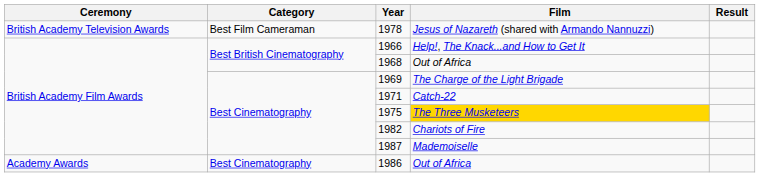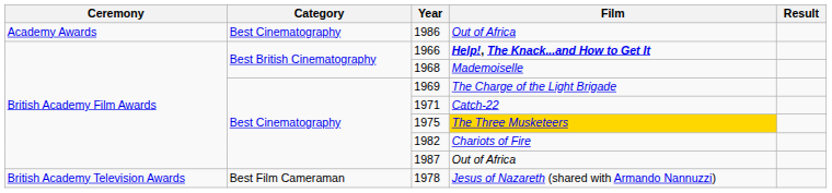rows swapped: 1986 <-> 1978
1966 | Film: normal -> bold
1968 | Film: Out of Africa -> Mademoiselle
1987 | Film: Mademoiselle -> Out of Africa
